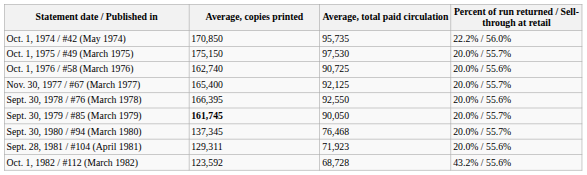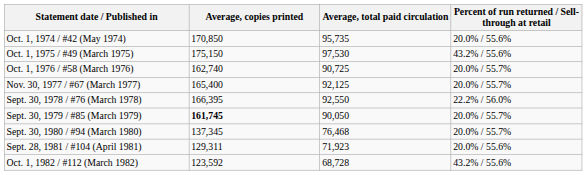Oct. 1, 1974 / #42 (May 1974) | Percent of run returned / Sell-through at retail: 22.2% / 56.0% -> 20.0% / 55.6%
Oct. 1, 1975 / #49 (March 1975) | Percent of run returned / Sell-through at retail: 20.0% / 55.7% -> 43.2% / 55.6%
Oct. 1, 1976 / #58 (March 1976) | Percent of run returned / Sell-through at retail: 20.0% / 55.6% -> 20.0% / 55.7%
Sept. 30, 1978 / #76 (March 1978) | Percent of run returned / Sell-through at retail: 20.0% / 55.6% -> 22.2% / 56.0%
